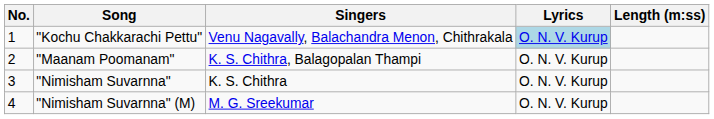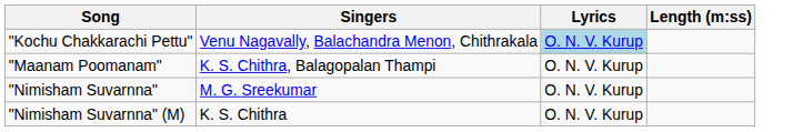- column: No. | 1 | 2 | 3 | 4
"Nimisham Suvarnna" | Singers: K. S. Chithra -> M. G. Sreekumar
"Nimisham Suvarnna" (M) | Singers: M. G. Sreekumar -> K. S. Chithra
